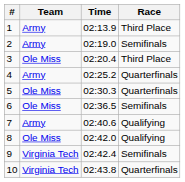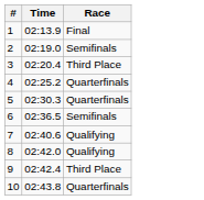- column: Team | Army | Army | Ole Miss | Army | Ole Miss | Ole Miss | Army | Ole Miss | Virginia Tech | Virginia Tech
1 | Race: Third Place -> Final
9 | Race: Semifinals -> Third Place
